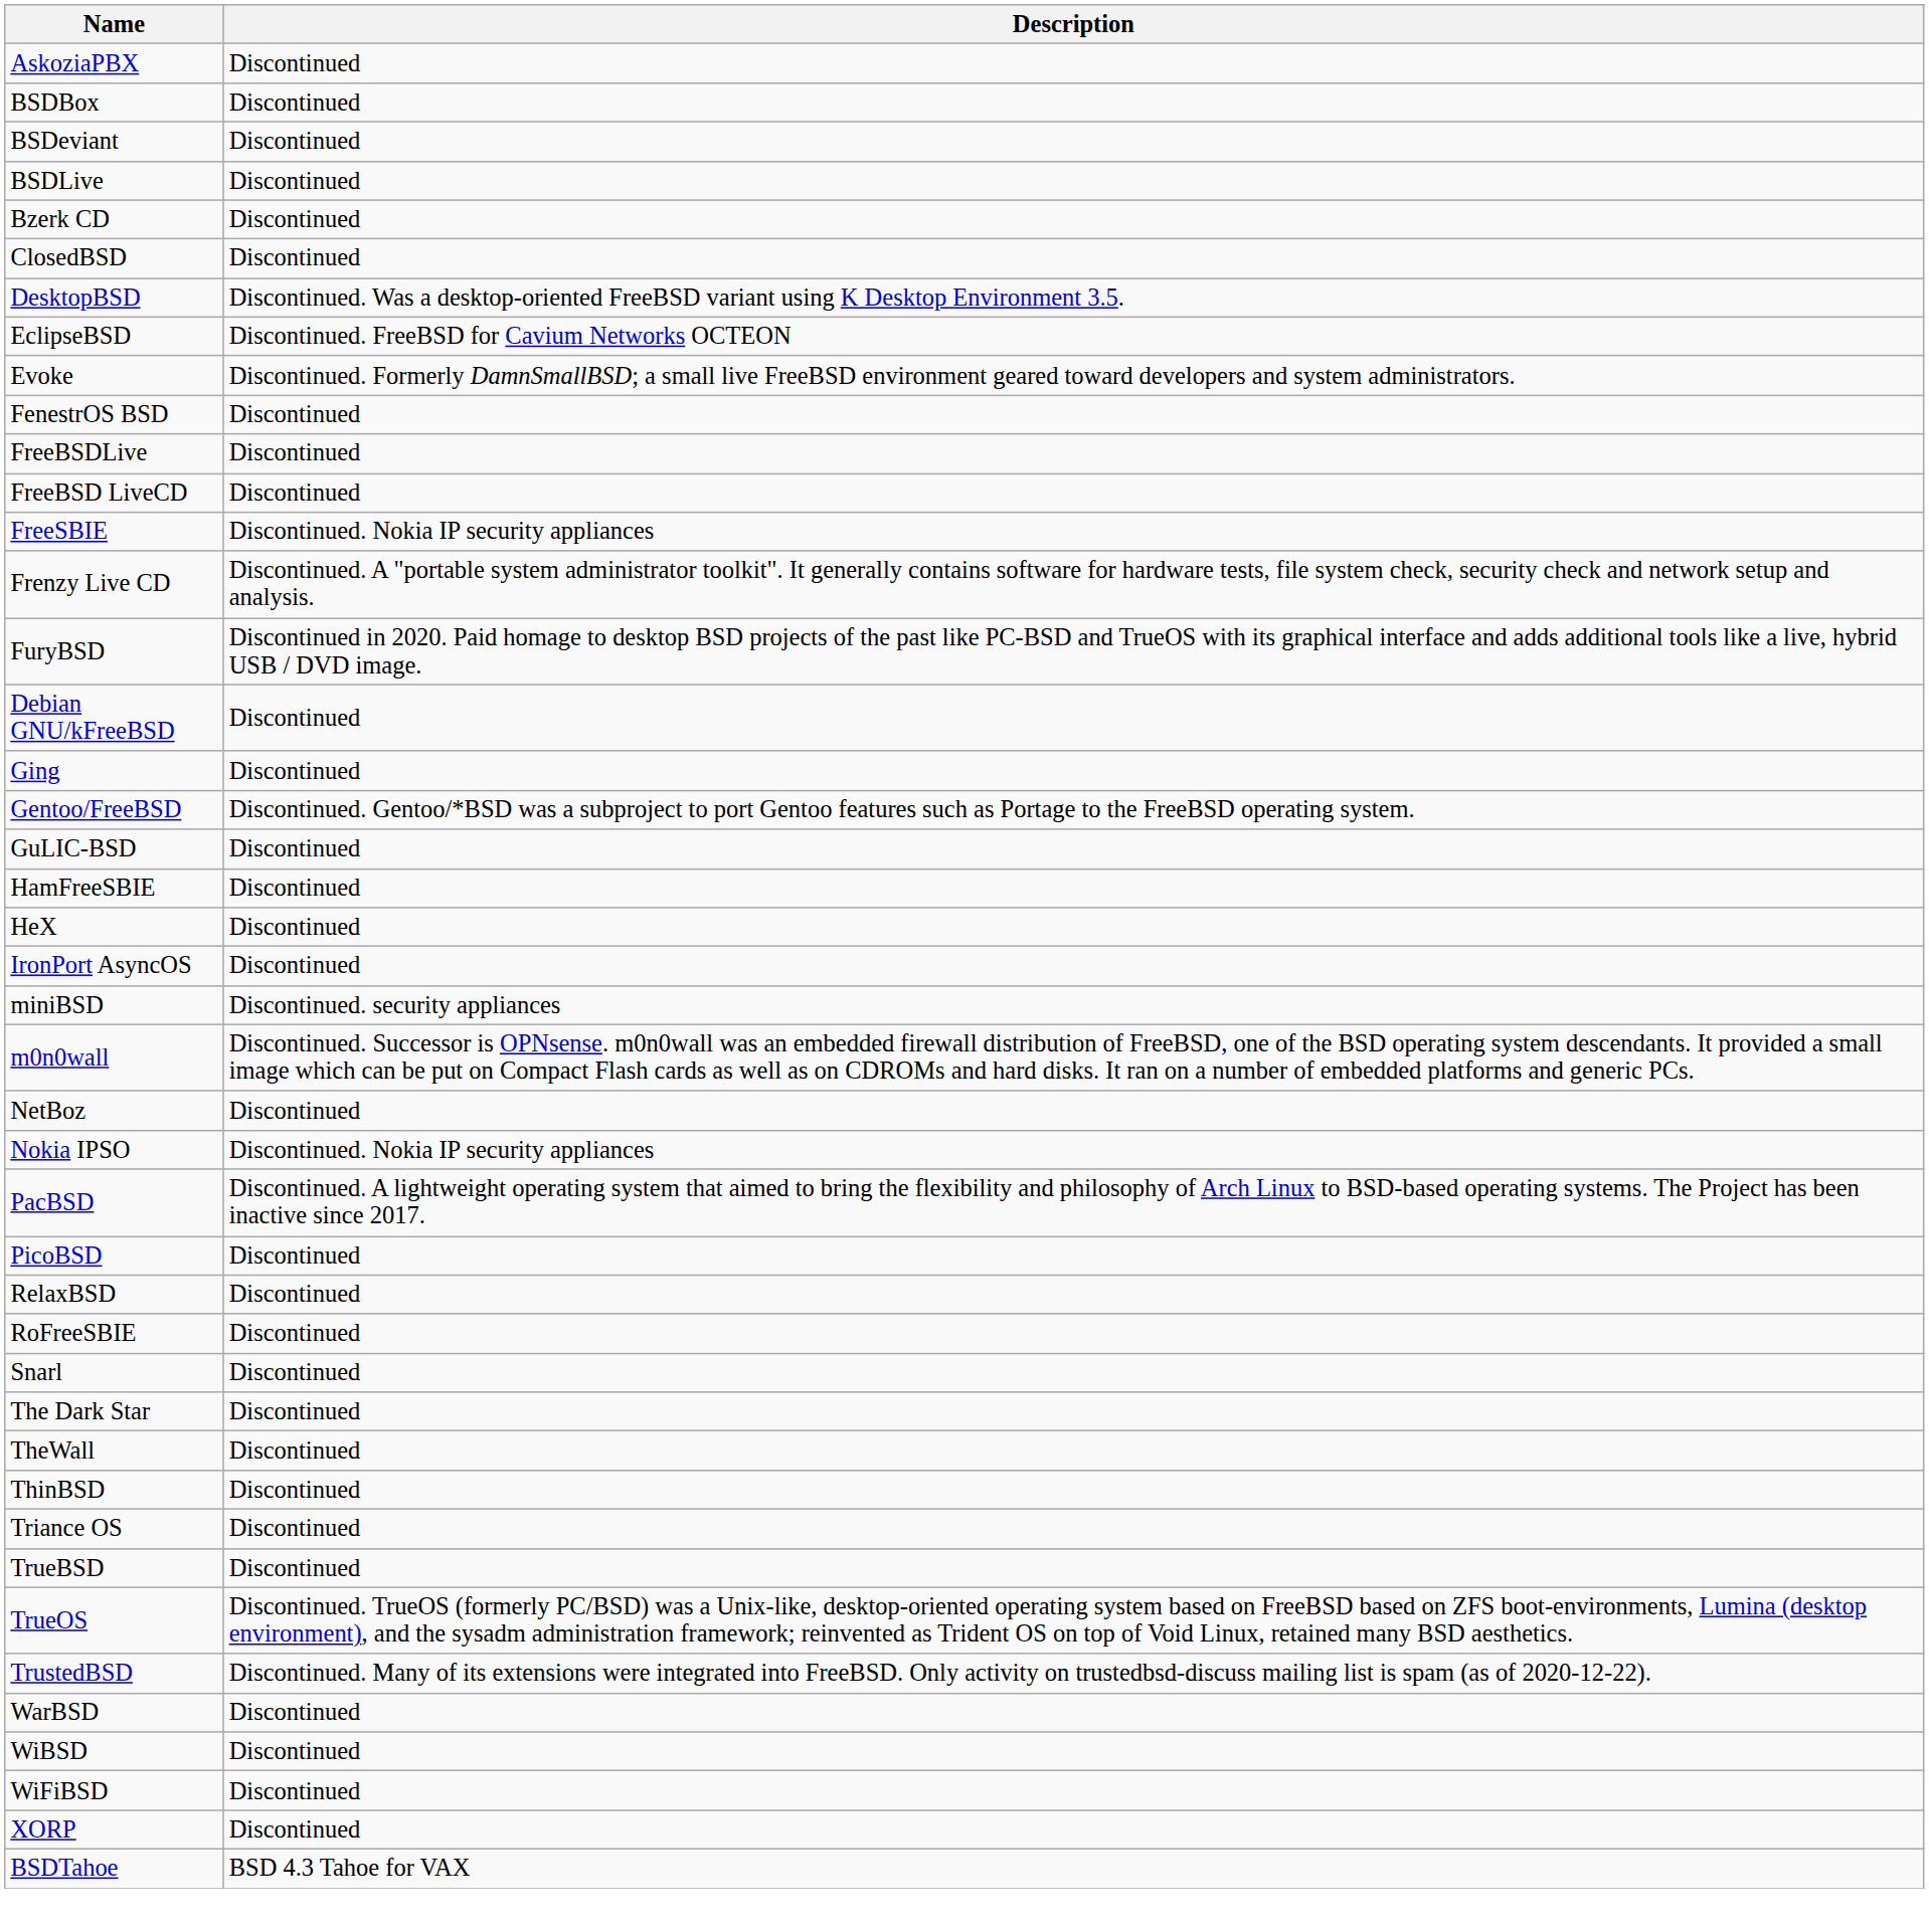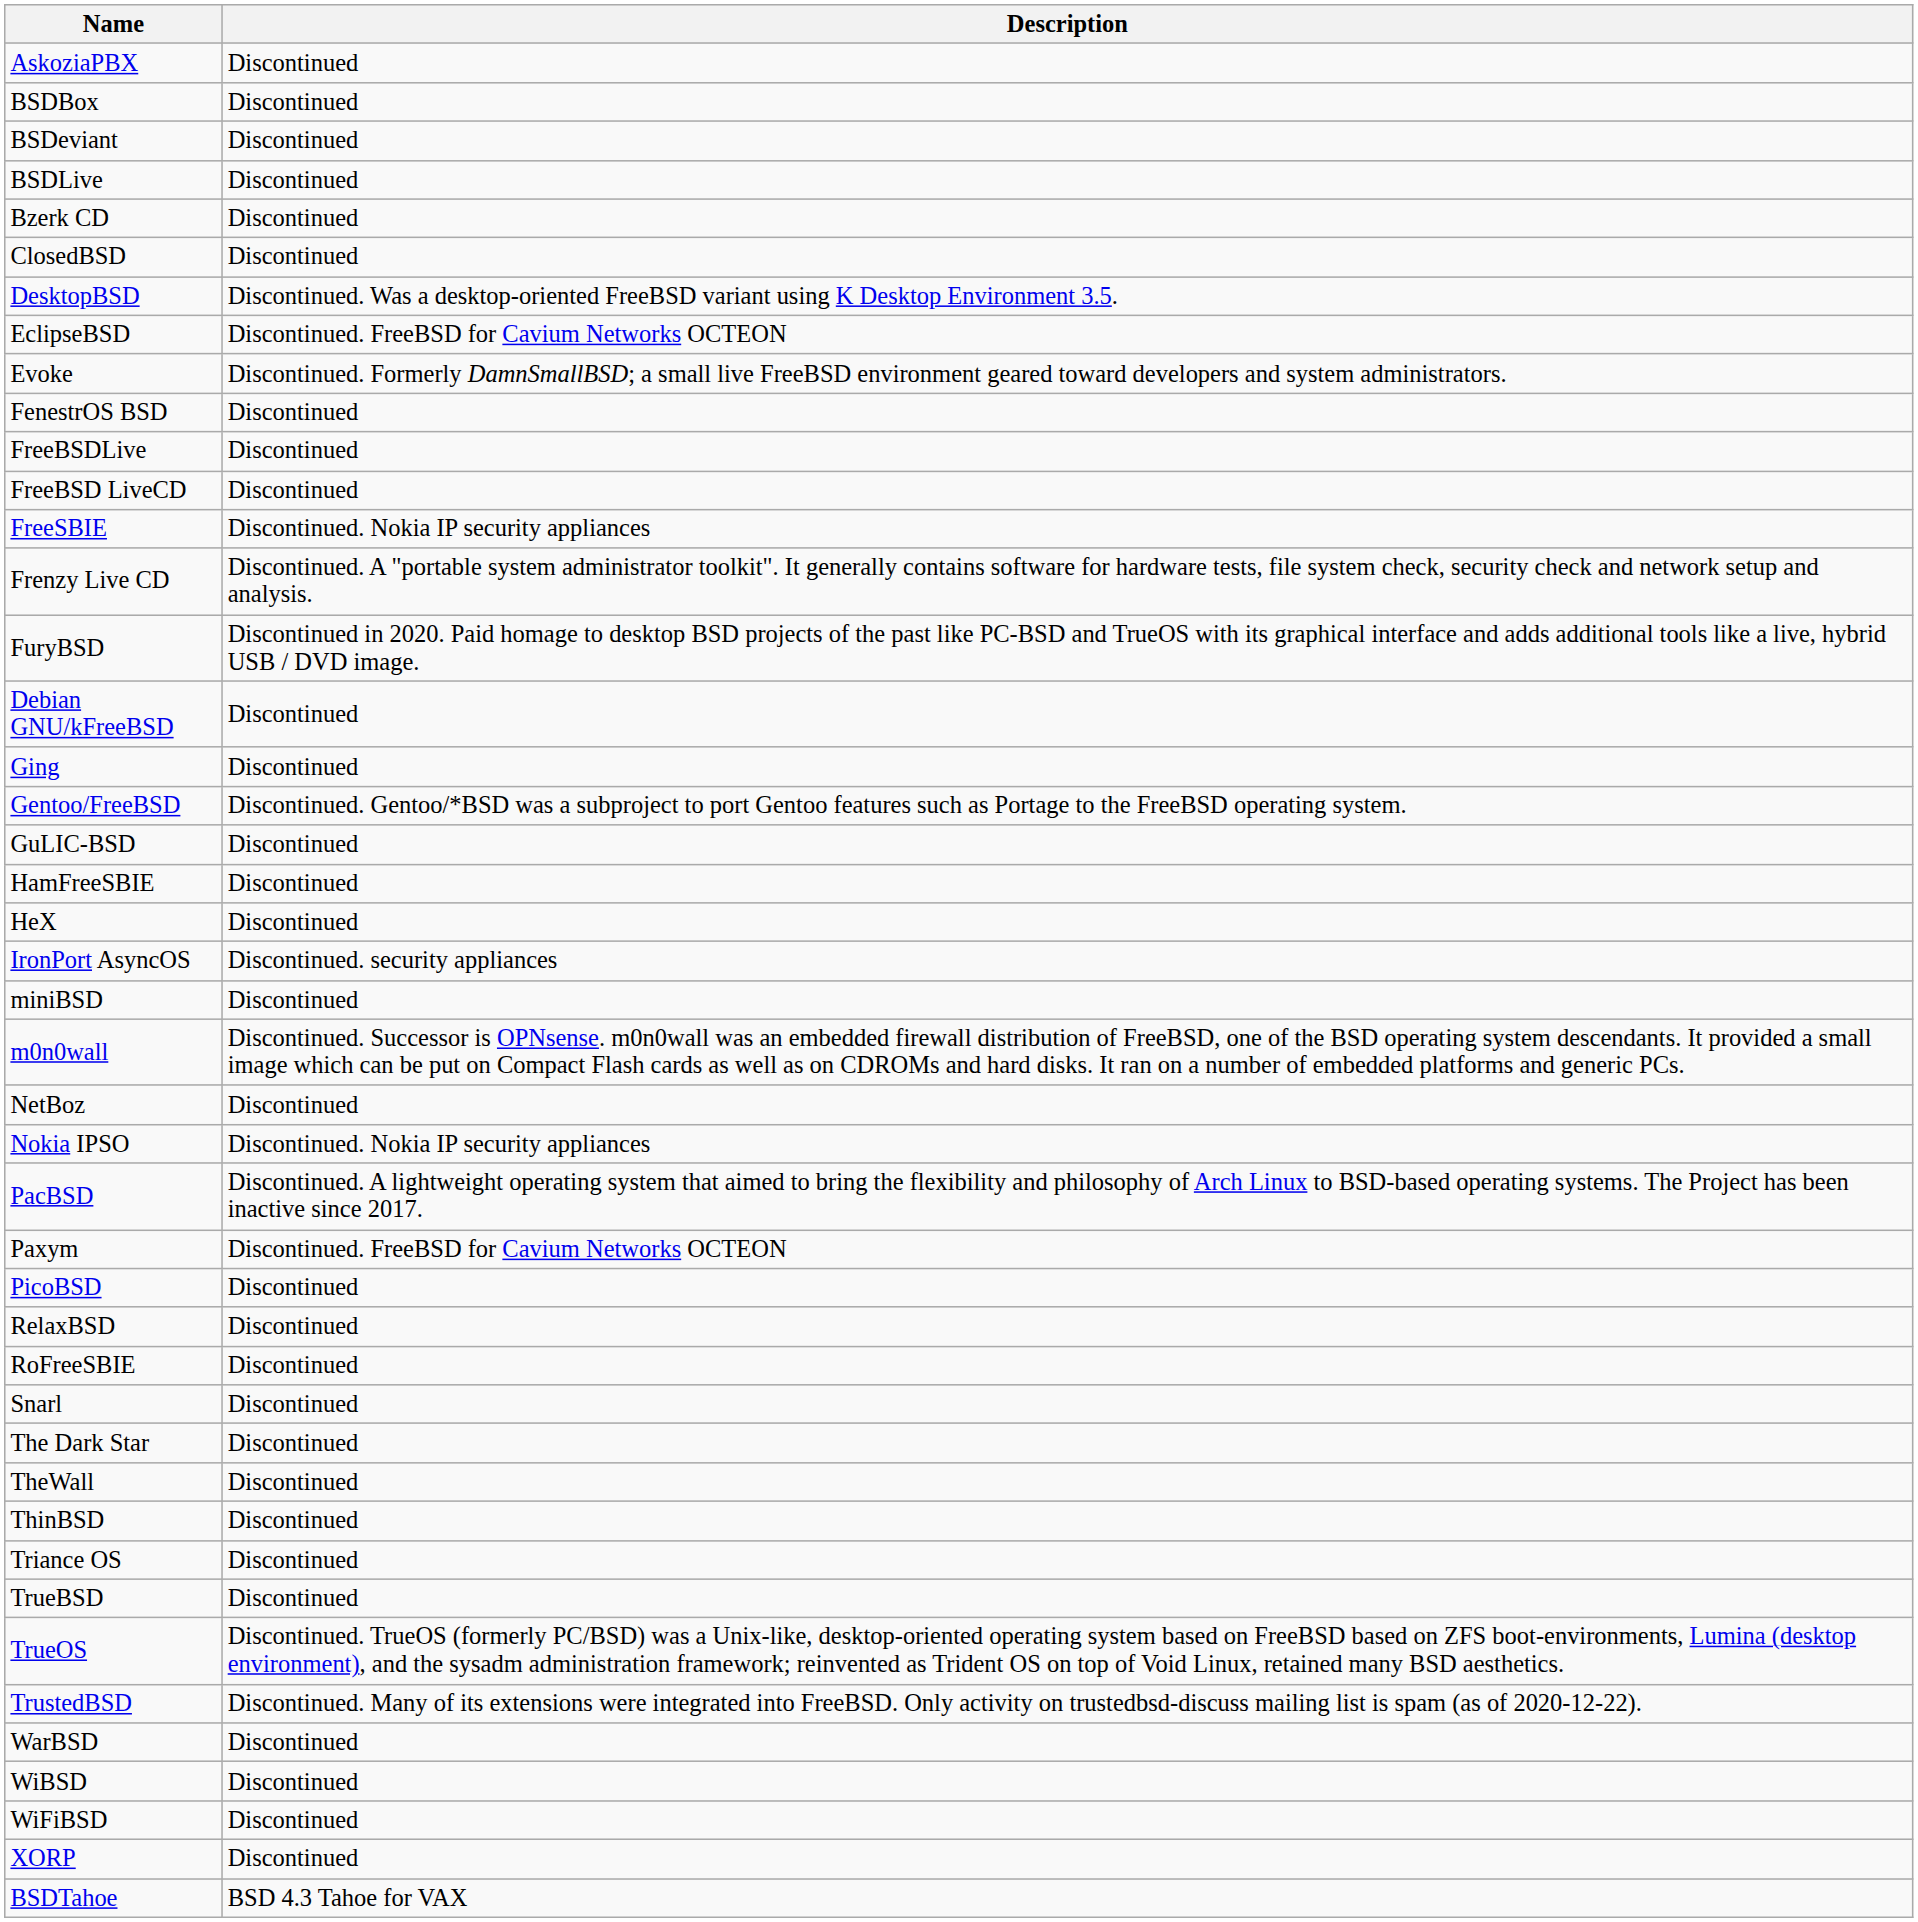IronPort AsyncOS | Description: Discontinued -> Discontinued. security appliances
miniBSD | Description: Discontinued. security appliances -> Discontinued
+ row: Paxym | Discontinued. FreeBSD for Cavium Networks OCTEON
